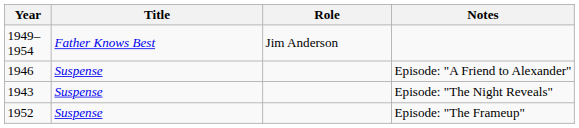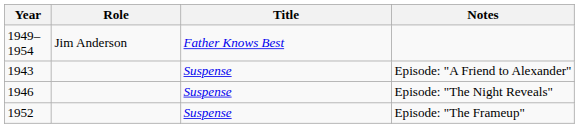columns swapped: Title <-> Role
Episode: "A Friend to Alexander" | Year: 1946 -> 1943
Episode: "The Night Reveals" | Year: 1943 -> 1946
